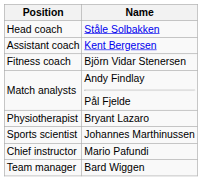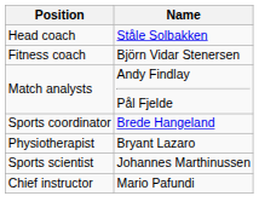- row: Assistant coach | Kent Bergersen
+ row: Sports coordinator | Brede Hangeland
- row: Team manager | Bard Wiggen
